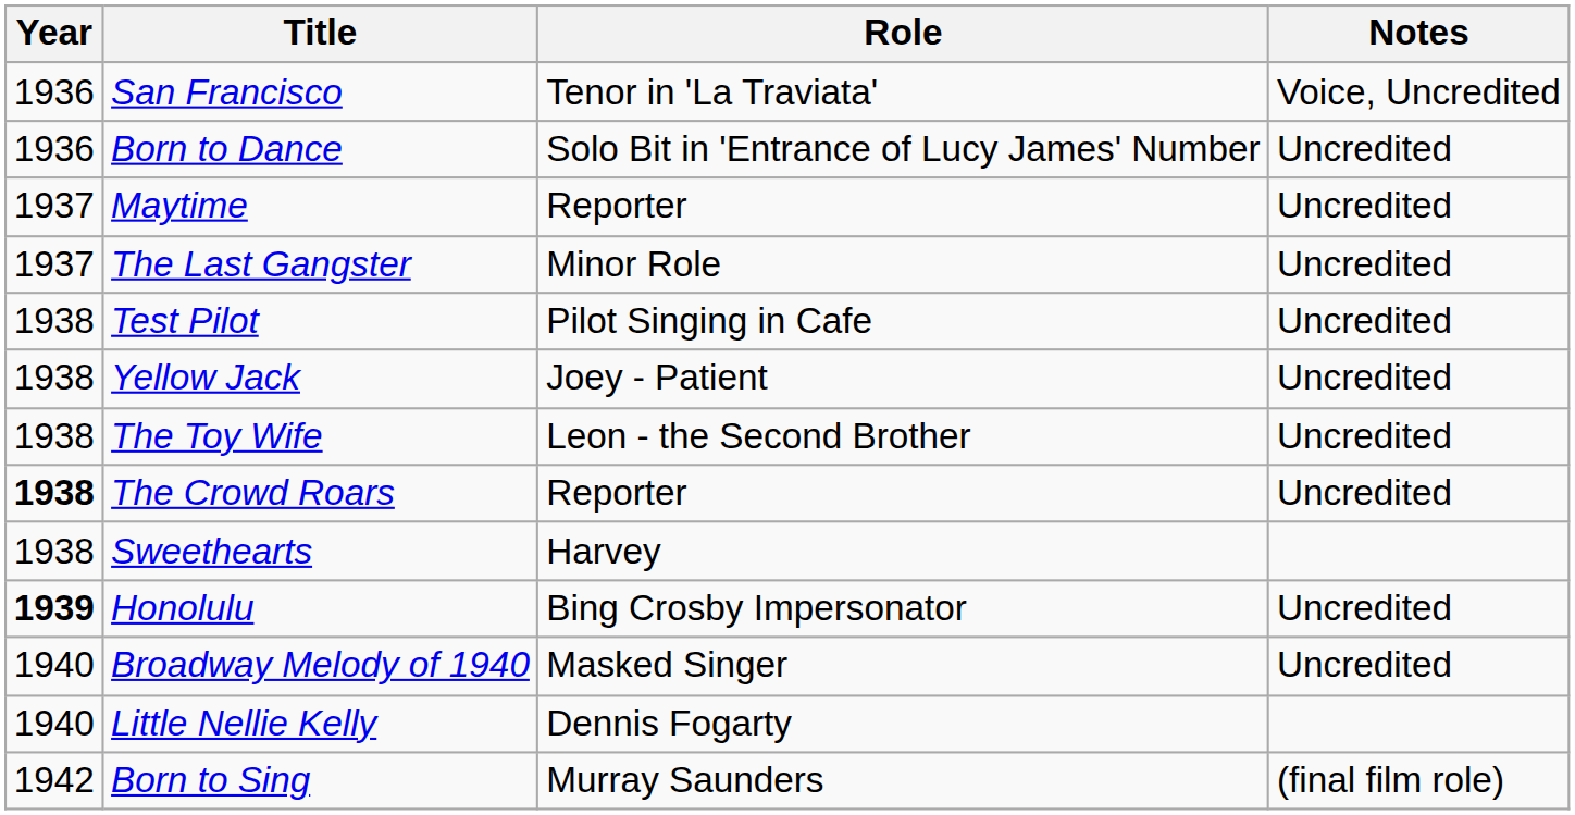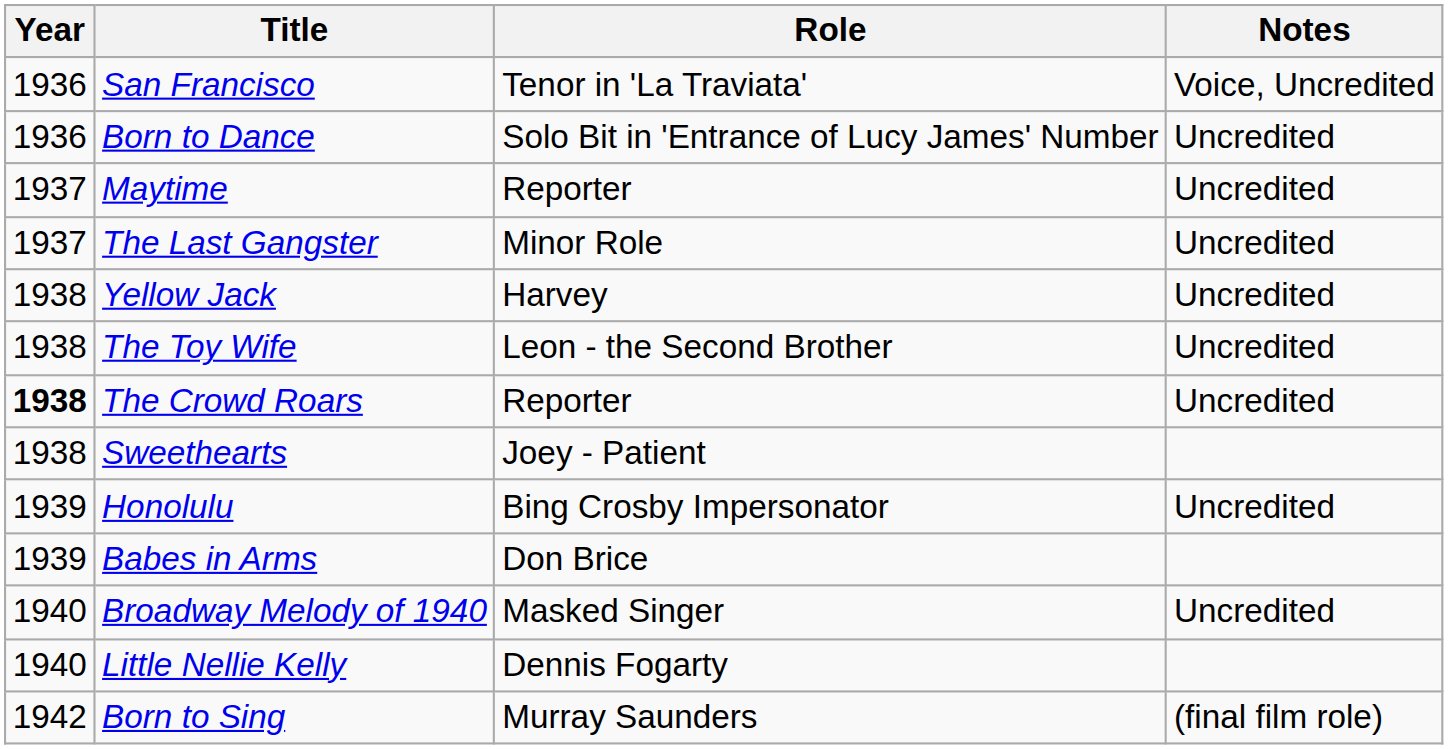- row: 1938 | Test Pilot | Pilot Singing in Cafe | Uncredited
Yellow Jack | Role: Joey - Patient -> Harvey
Sweethearts | Role: Harvey -> Joey - Patient
Honolulu | Year: bold -> normal
+ row: 1939 | Babes in Arms | Don Brice
